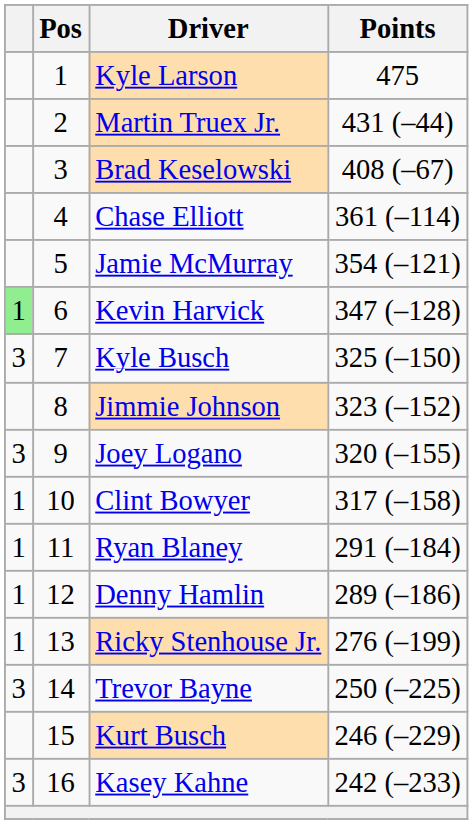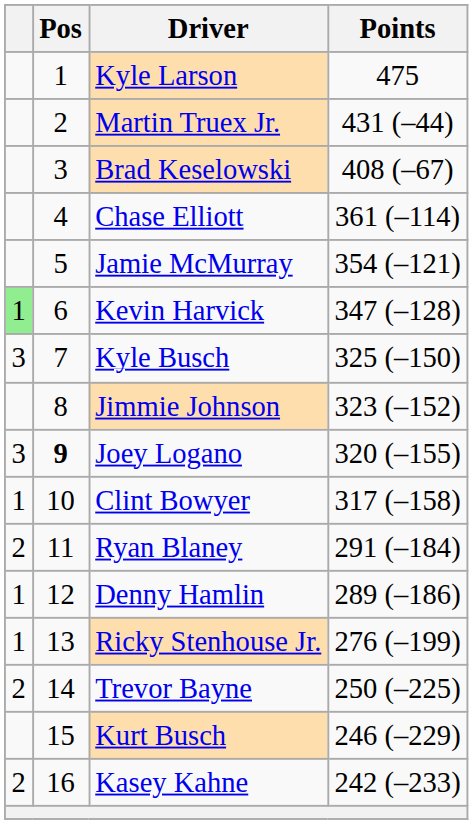Joey Logano | Pos: normal -> bold
Ryan Blaney | column 1: 1 -> 2
Trevor Bayne | column 1: 3 -> 2
Kasey Kahne | column 1: 3 -> 2
